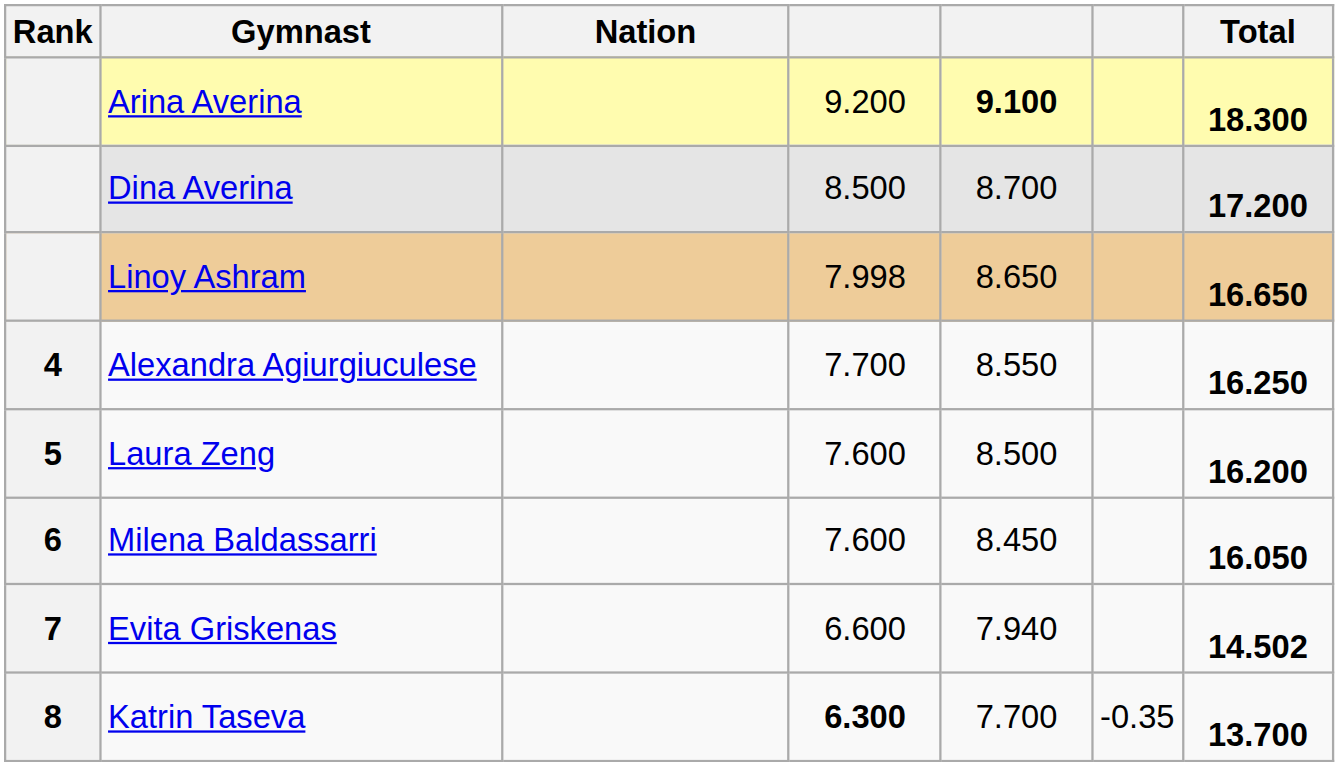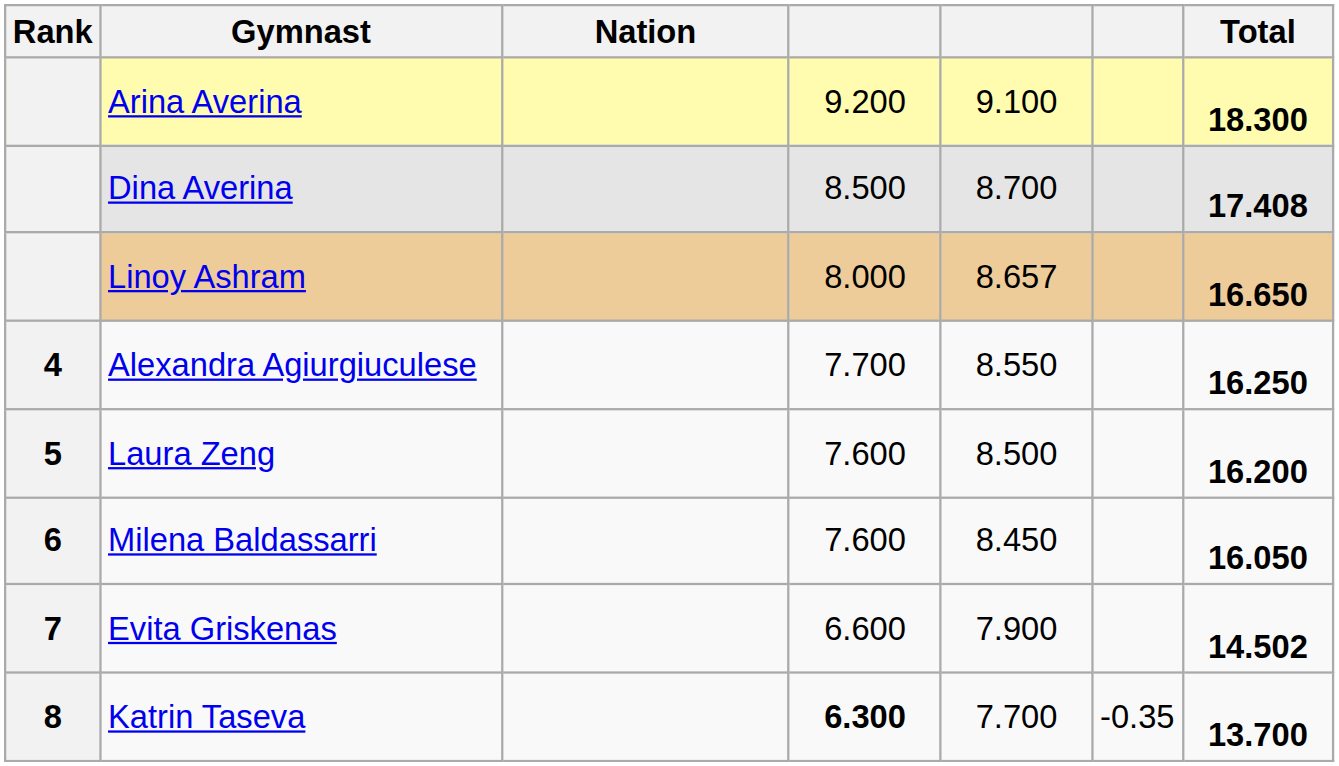Arina Averina | column 5: bold -> normal
Dina Averina | Total: 17.200 -> 17.408
Linoy Ashram | column 4: 7.998 -> 8.000
Linoy Ashram | column 5: 8.650 -> 8.657
Evita Griskenas | column 5: 7.940 -> 7.900
